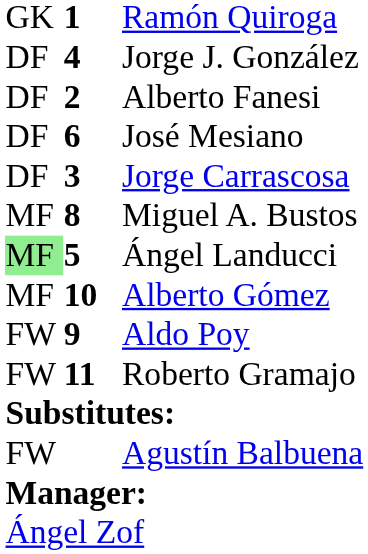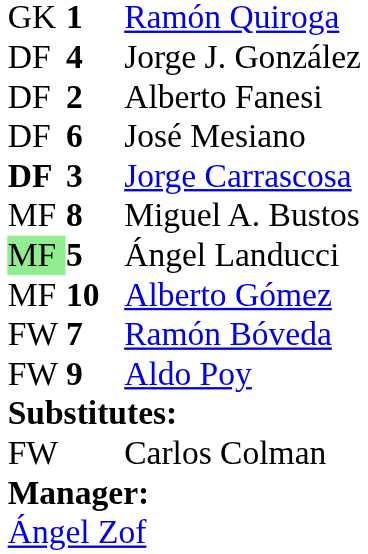Jorge Carrascosa | column 1: normal -> bold
+ row: FW | 7 | Ramón Bóveda
- row: FW | 11 | Roberto Gramajo
- row: FW | Agustín Balbuena
+ row: FW | Carlos Colman
